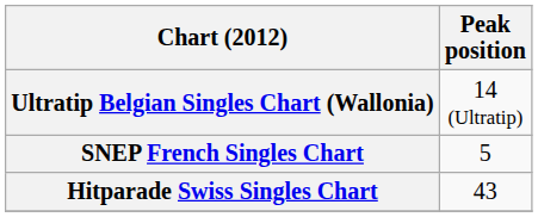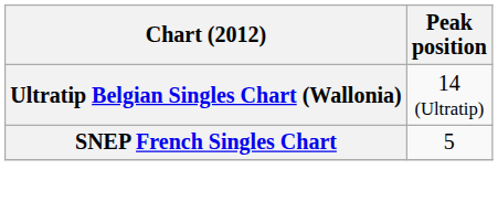- row: Hitparade Swiss Singles Chart | 43
